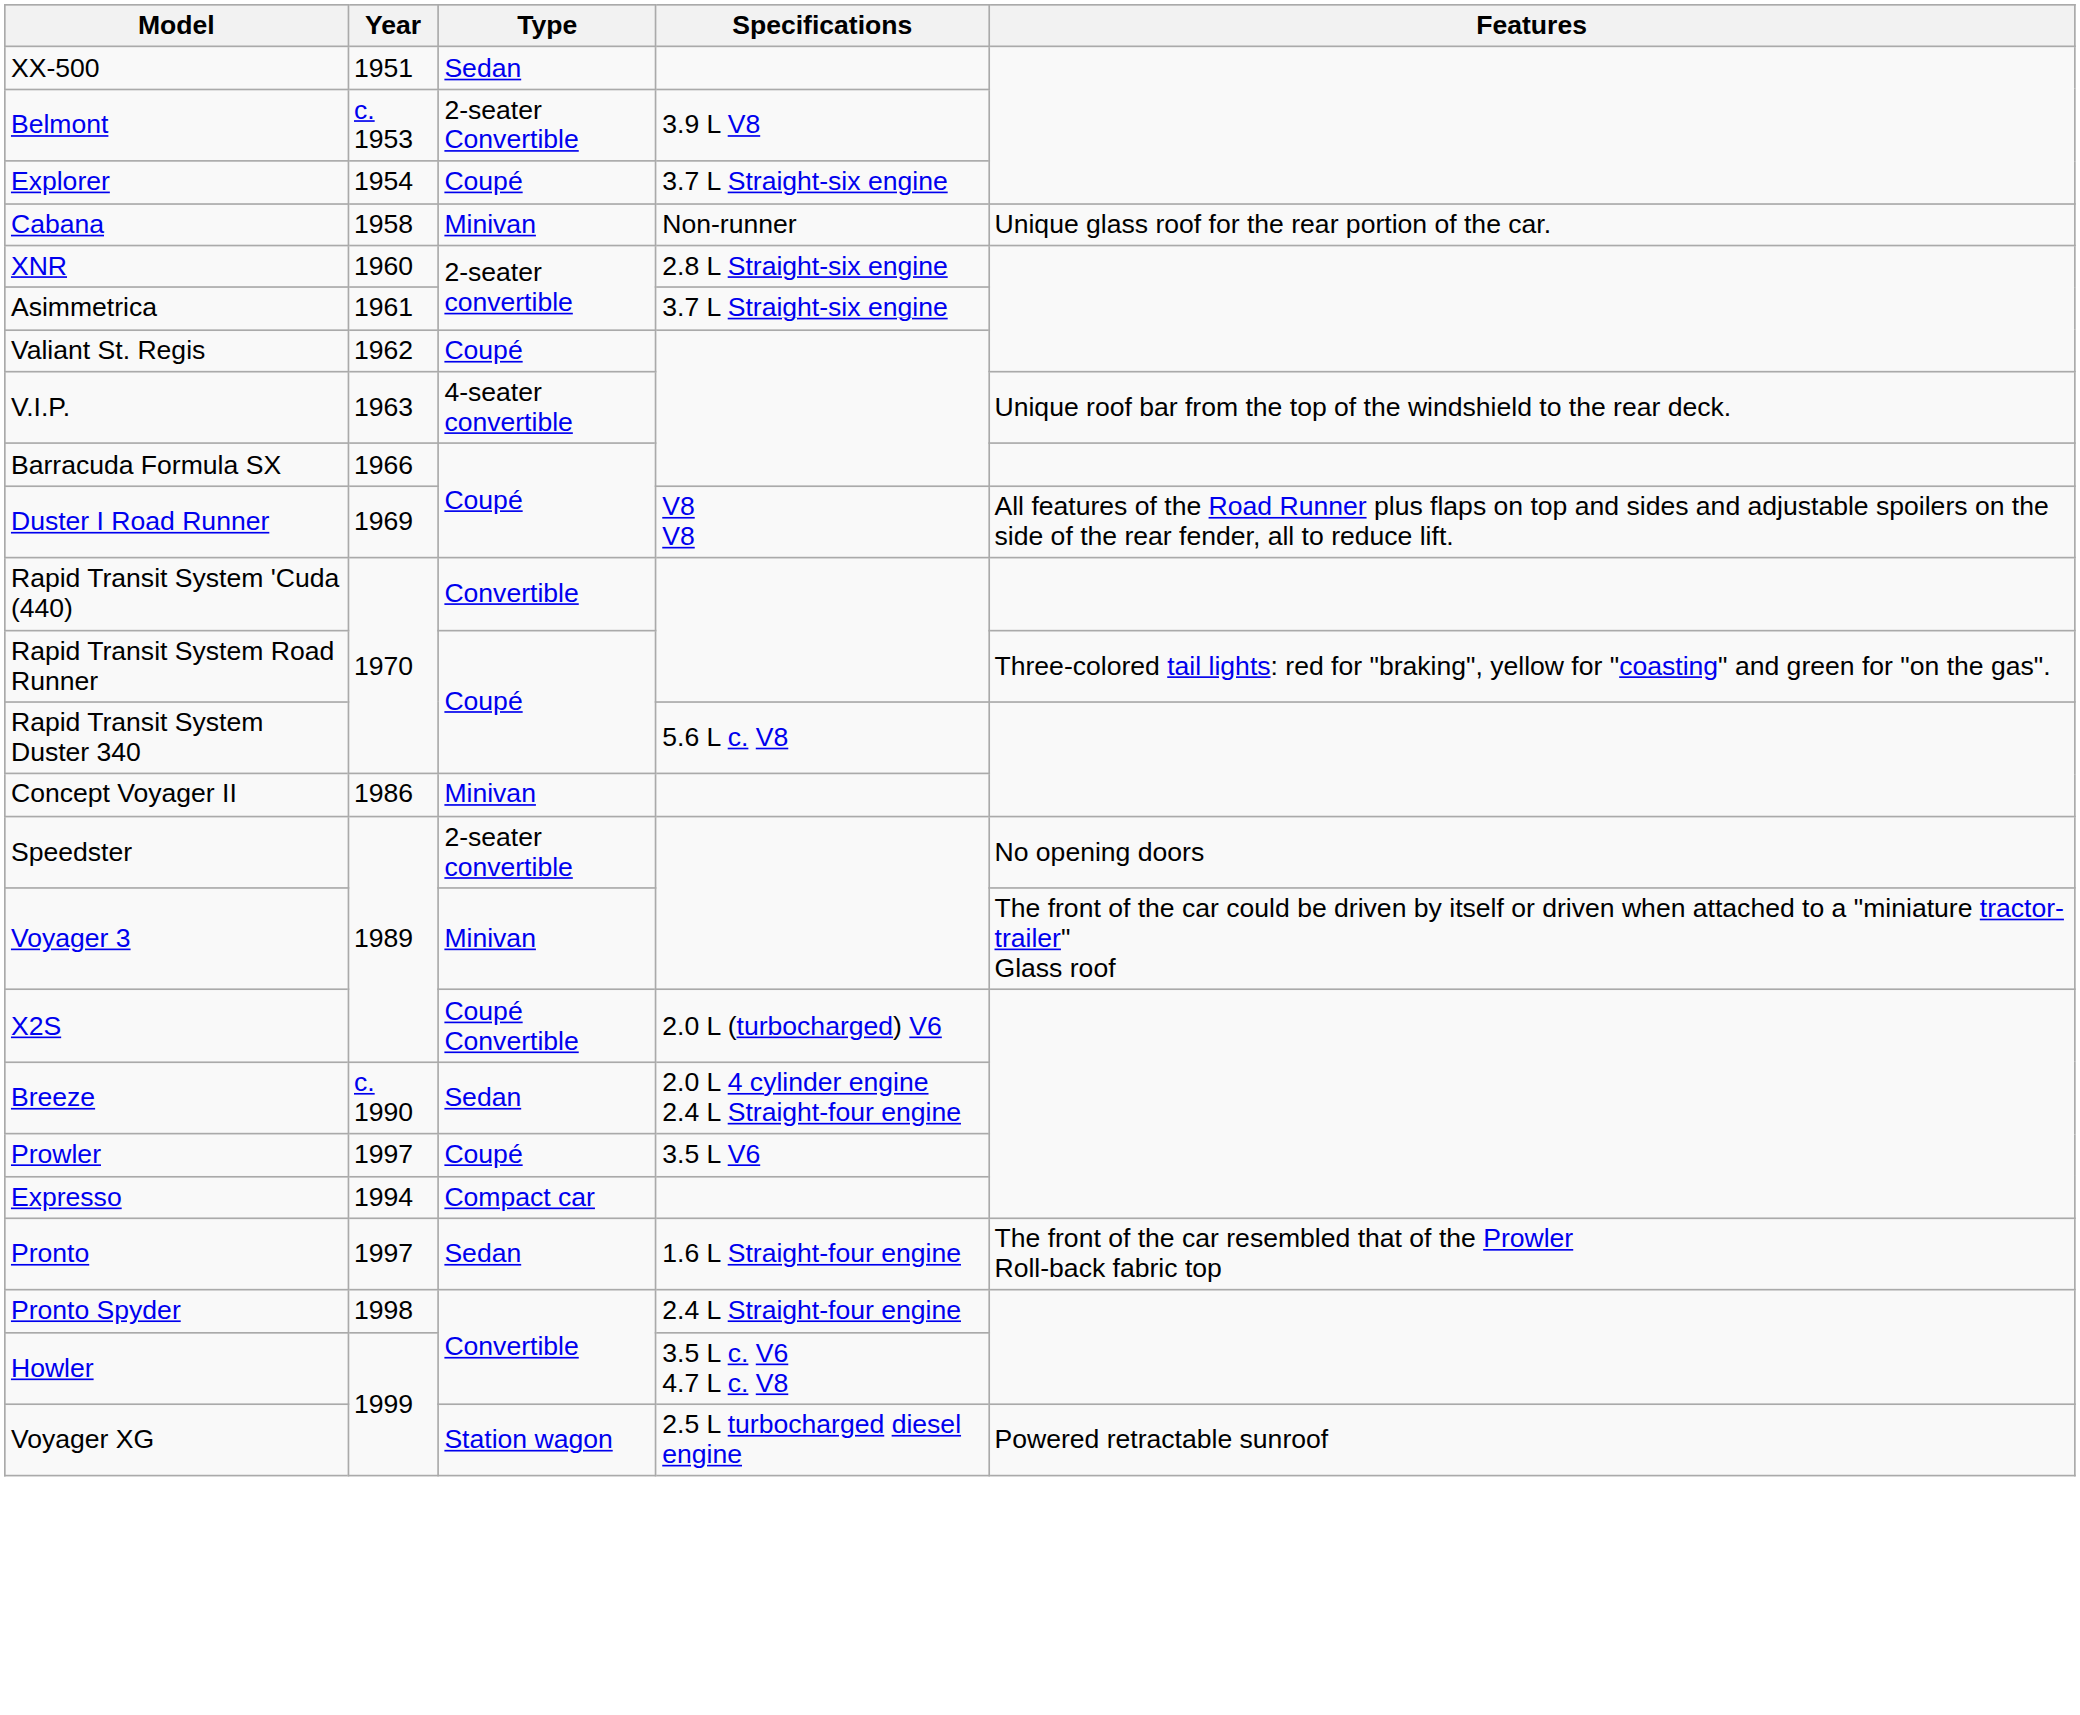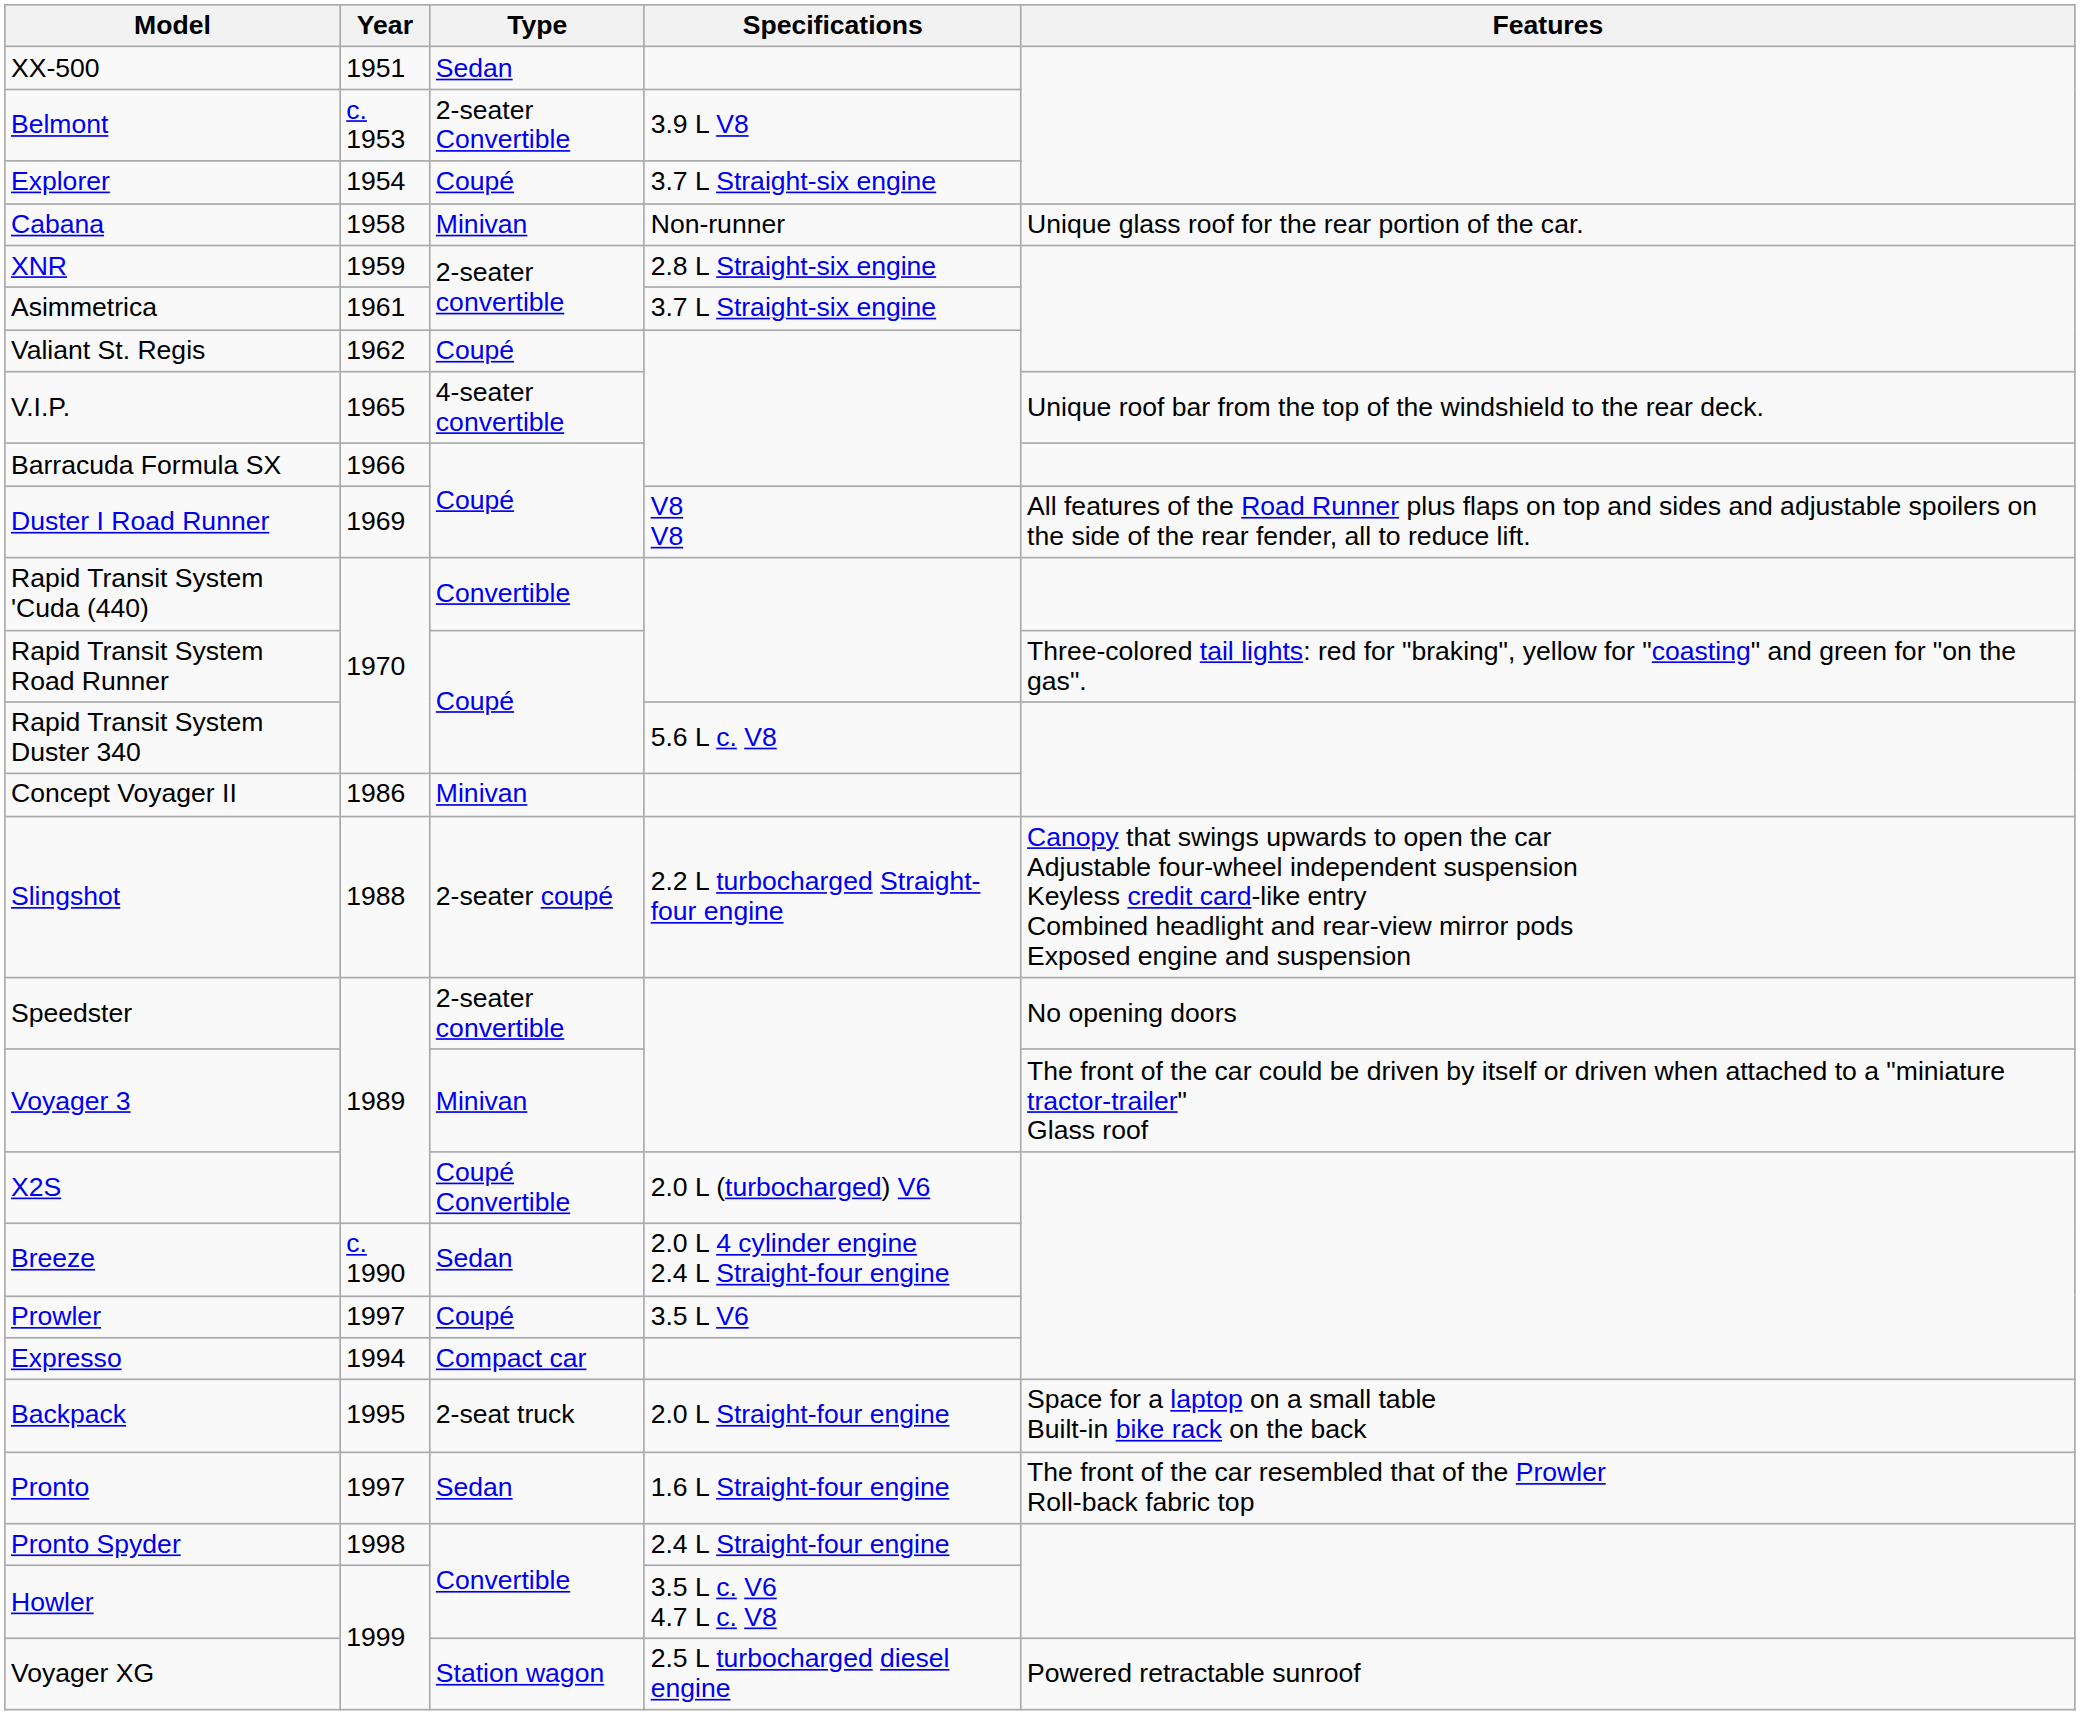XNR | Year: 1960 -> 1959
V.I.P. | Year: 1963 -> 1965
+ row: Slingshot | 1988 | 2-seater coupé | 2.2 L turbocharged Straight-four engine | Canopy that swings upwards to open the car Adjustable four-wheel independent suspension Keyless credit card-like entry Combined headlight and rear-view mirror pods Exposed engine and suspension
+ row: Backpack | 1995 | 2-seat truck | 2.0 L Straight-four engine | Space for a laptop on a small table Built-in bike rack on the back
